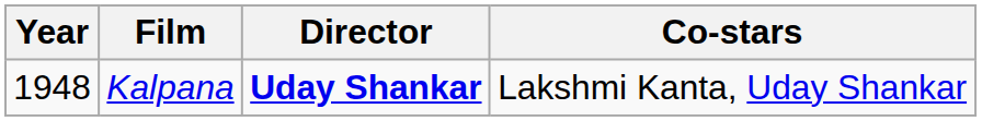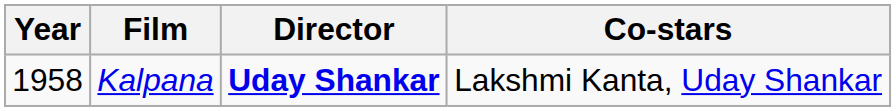Kalpana | Year: 1948 -> 1958
